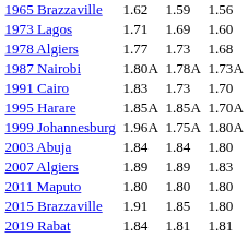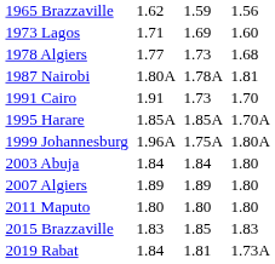1987 Nairobi | column 7: 1.73A -> 1.81
1991 Cairo | column 3: 1.83 -> 1.91
2007 Algiers | column 7: 1.83 -> 1.80
2015 Brazzaville | column 3: 1.91 -> 1.83
2015 Brazzaville | column 7: 1.80 -> 1.83
2019 Rabat | column 7: 1.81 -> 1.73A
